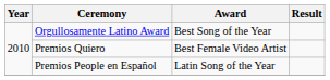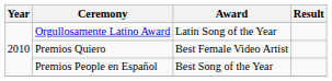Orgullosamente Latino Award | Award: Best Song of the Year -> Latin Song of the Year
Premios People en Español | Award: Latin Song of the Year -> Best Song of the Year
